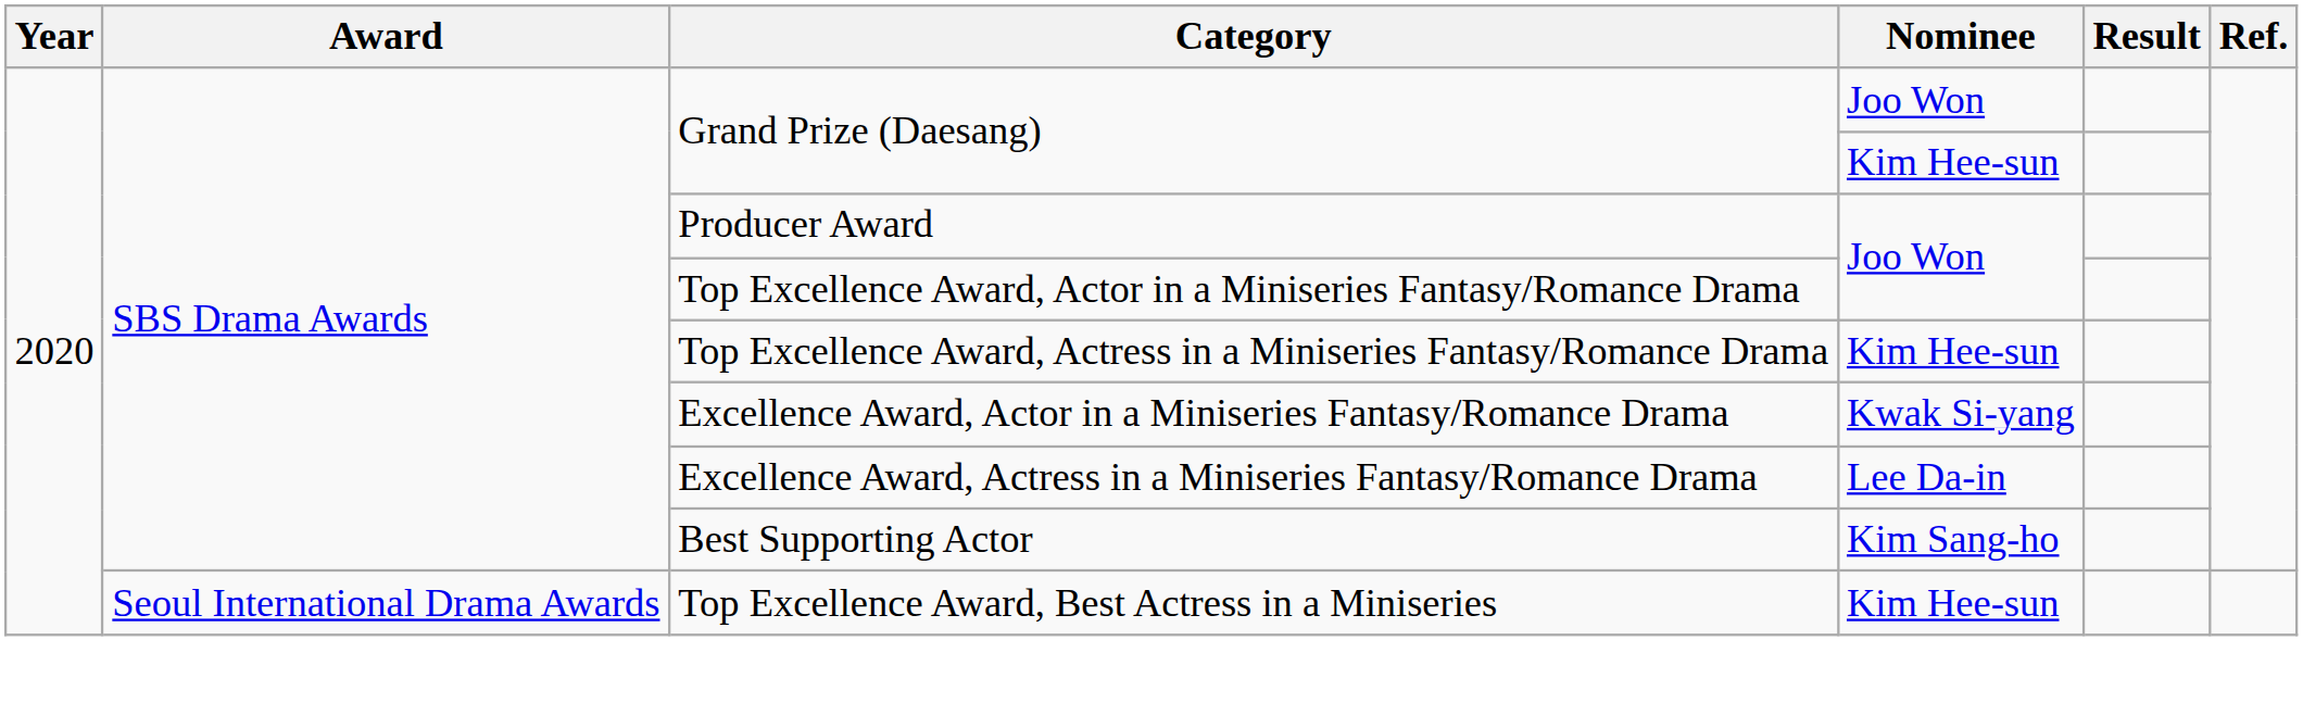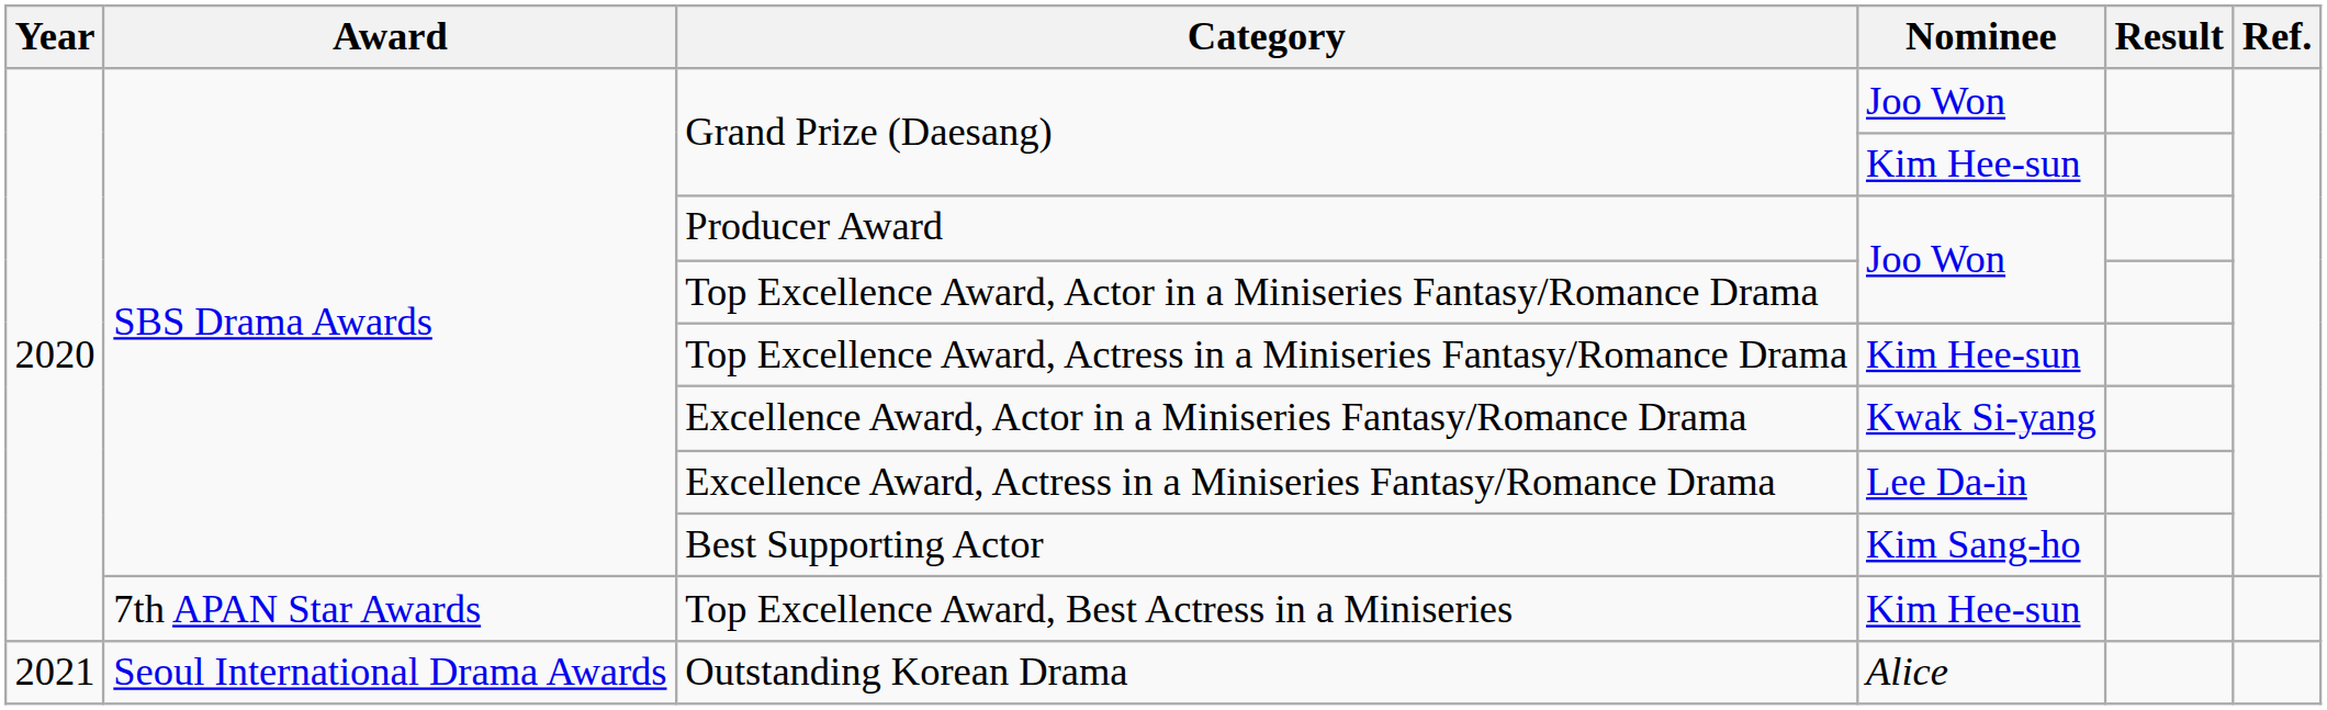Top Excellence Award, Best Actress in a Miniseries | Award: Seoul International Drama Awards -> 7th APAN Star Awards
+ row: 2021 | Seoul International Drama Awards | Outstanding Korean Drama | Alice
